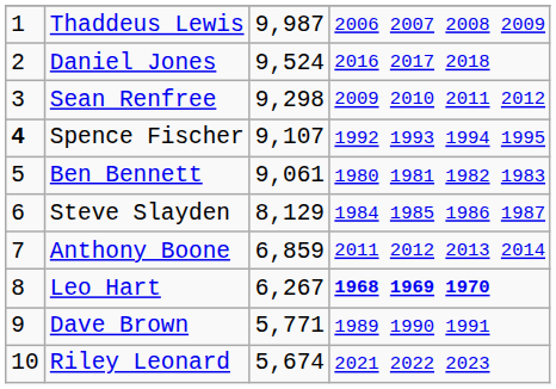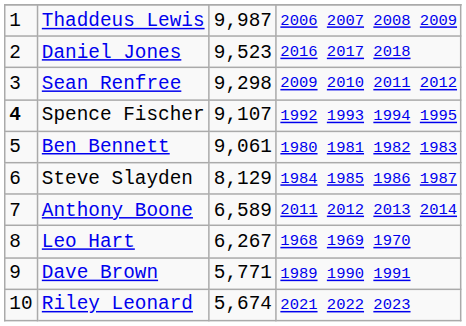Daniel Jones | column 3: 9,524 -> 9,523
Anthony Boone | column 3: 6,859 -> 6,589
Leo Hart | column 4: bold -> normal
